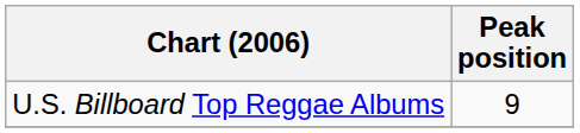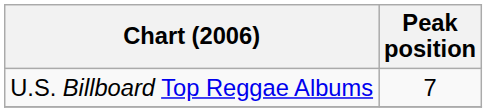U.S. Billboard Top Reggae Albums | Peak position: 9 -> 7
